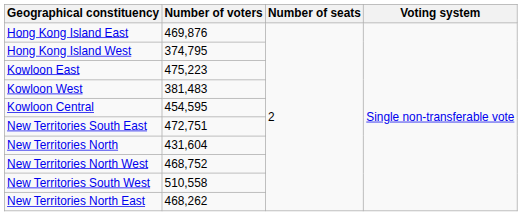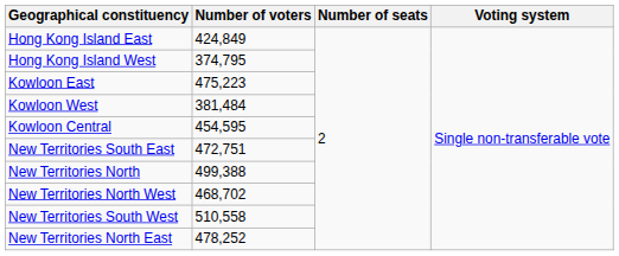Hong Kong Island East | Number of voters: 469,876 -> 424,849
Kowloon West | Number of voters: 381,483 -> 381,484
New Territories North | Number of voters: 431,604 -> 499,388
New Territories North West | Number of voters: 468,752 -> 468,702
New Territories North East | Number of voters: 468,262 -> 478,252
